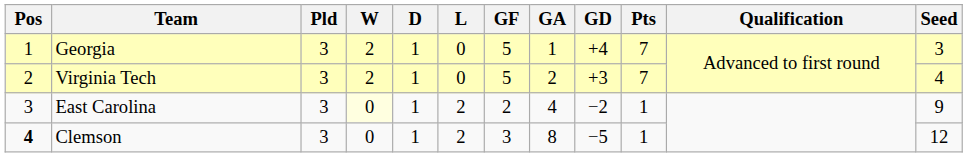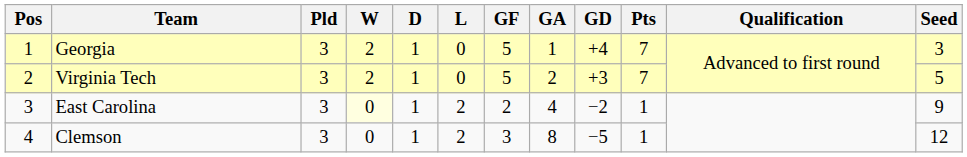Virginia Tech | Seed: 4 -> 5
Clemson | Pos: bold -> normal
